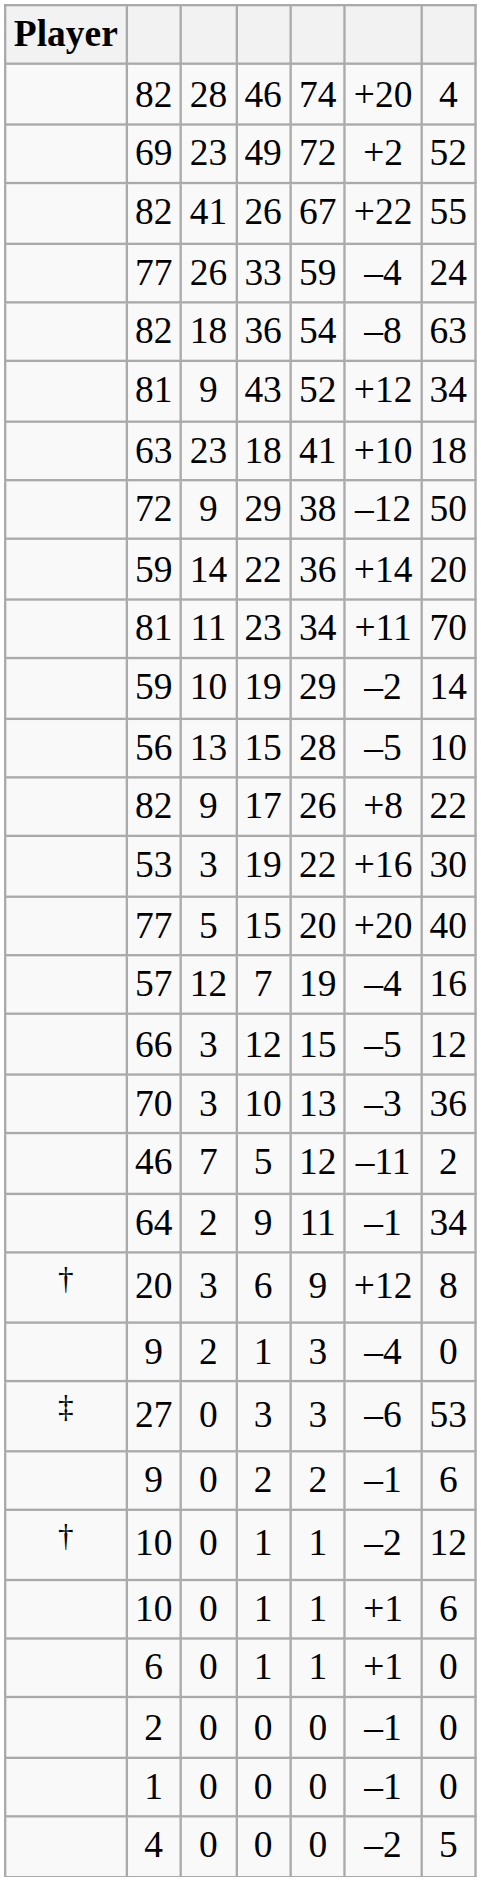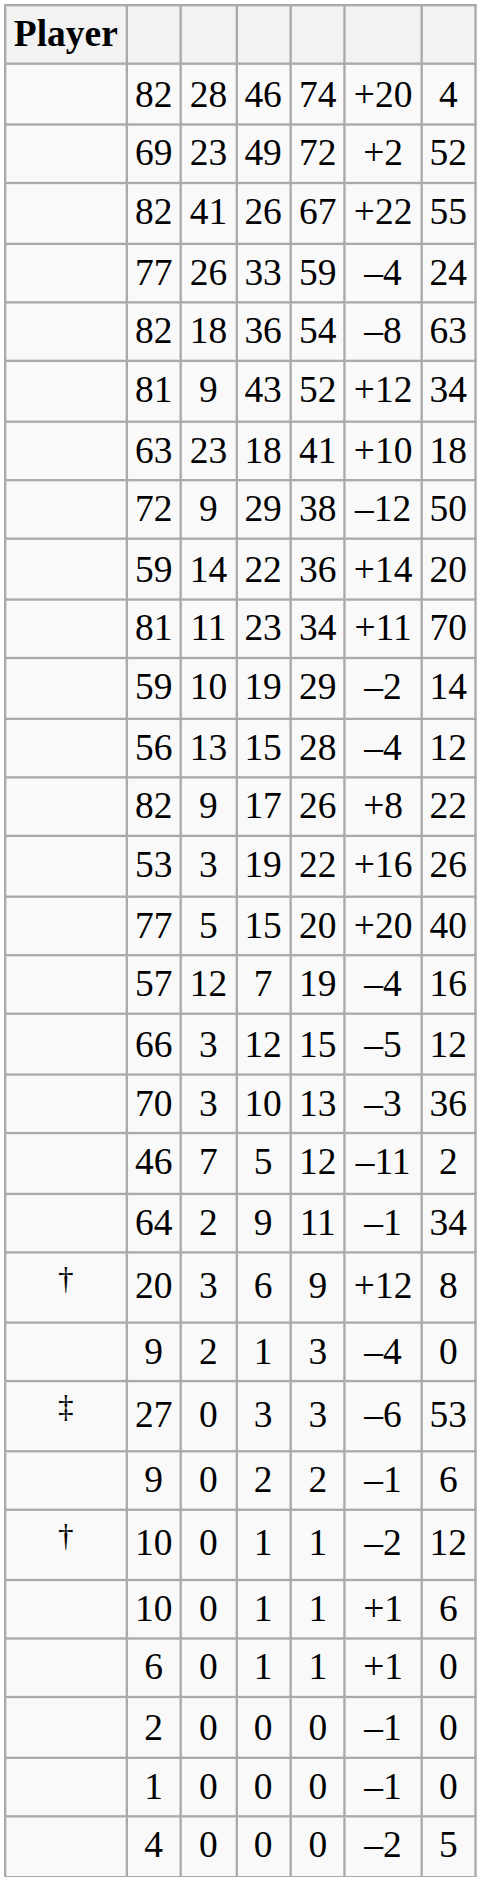56 / 15 | column 6: –5 -> –4
56 / 15 | column 7: 10 -> 12
53 / 19 | column 7: 30 -> 26
